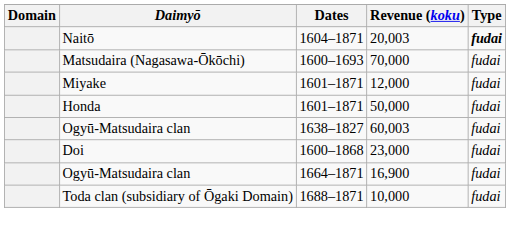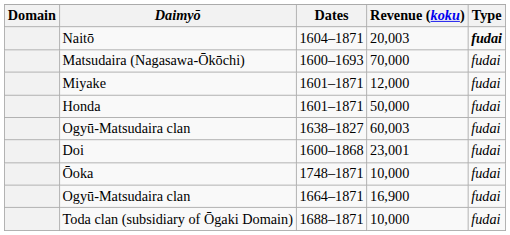Doi | Revenue (koku): 23,000 -> 23,001
+ row: Ōoka | 1748–1871 | 10,000 | fudai
